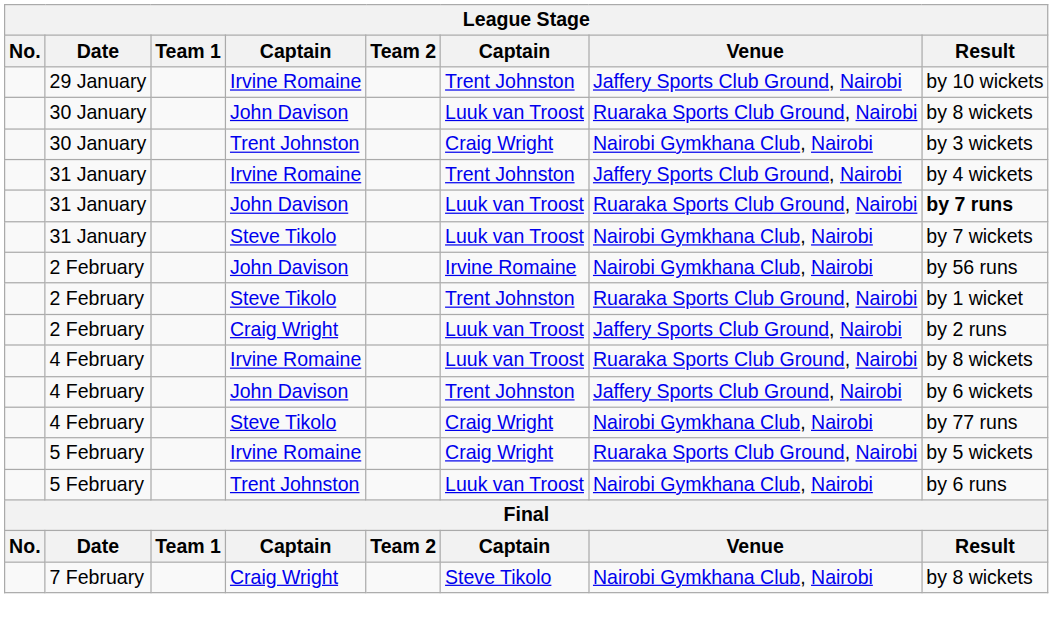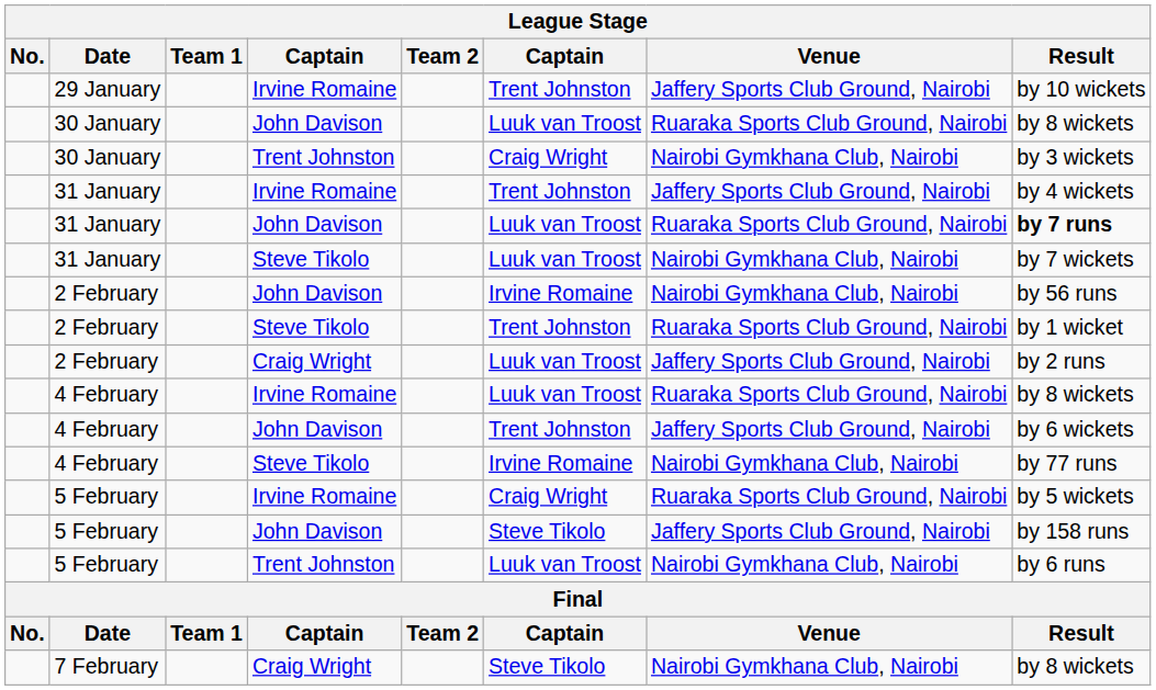4 February / Steve Tikolo | column 6: Craig Wright -> Irvine Romaine
+ row: 5 February | John Davison | Steve Tikolo | Jaffery Sports Club Ground, Nairobi | by 158 runs
